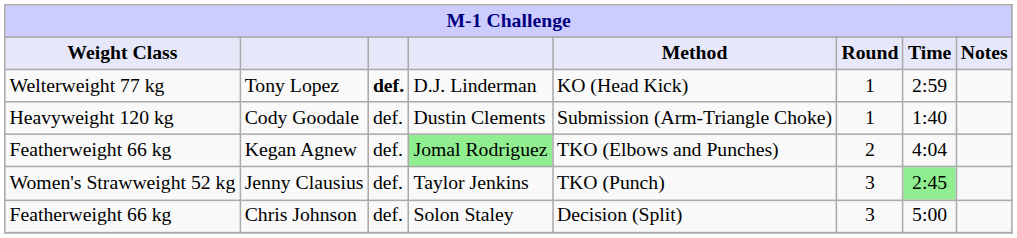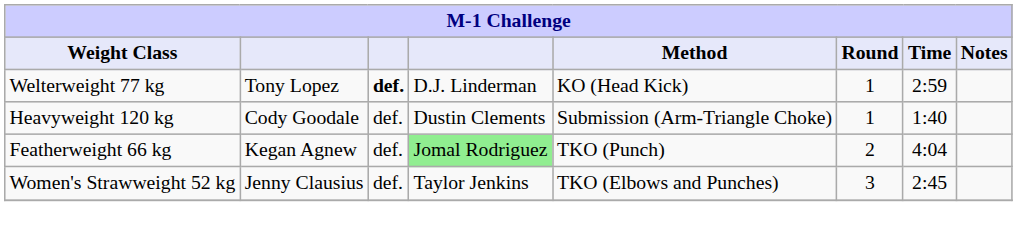Kegan Agnew | Method: TKO (Elbows and Punches) -> TKO (Punch)
Jenny Clausius | Method: TKO (Punch) -> TKO (Elbows and Punches)
Jenny Clausius | Time: lightgreen background -> no background
- row: Featherweight 66 kg | Chris Johnson | def. | Solon Staley | Decision (Split) | 3 | 5:00
